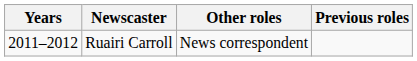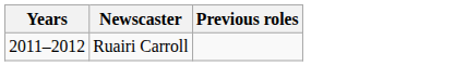- column: Other roles | News correspondent
